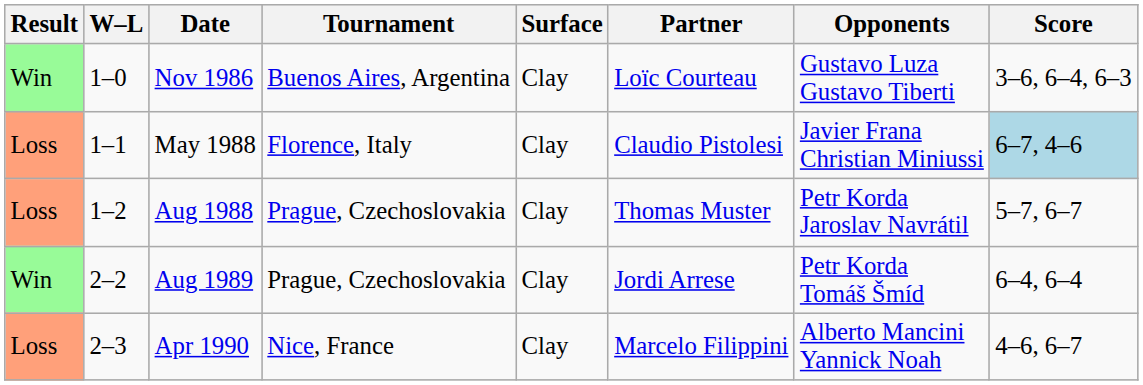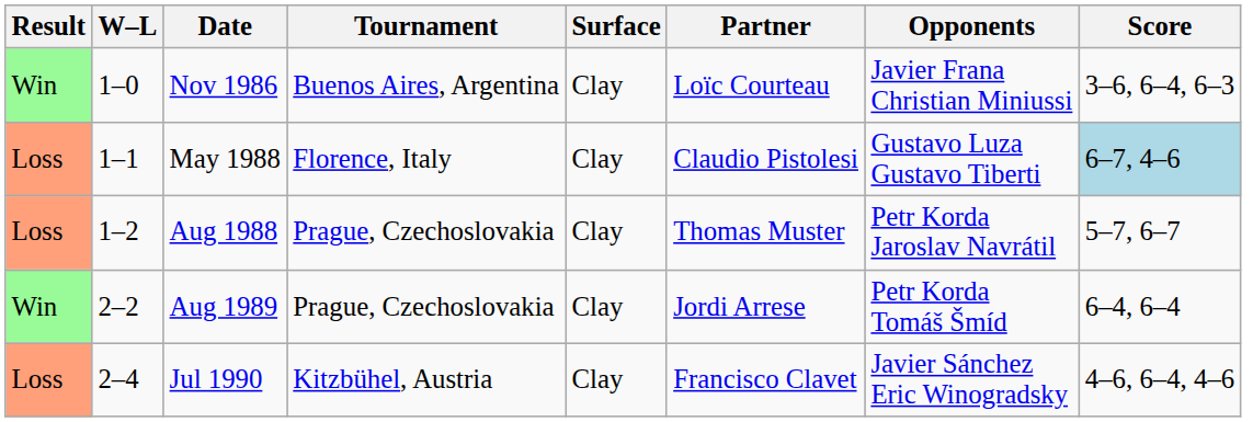Nov 1986 | Opponents: Gustavo Luza Gustavo Tiberti -> Javier Frana Christian Miniussi
May 1988 | Opponents: Javier Frana Christian Miniussi -> Gustavo Luza Gustavo Tiberti
- row: Loss | 2–3 | Apr 1990 | Nice, France | Clay | Marcelo Filippini | Alberto Mancini Yannick Noah | 4–6, 6–7
+ row: Loss | 2–4 | Jul 1990 | Kitzbühel, Austria | Clay | Francisco Clavet | Javier Sánchez Eric Winogradsky | 4–6, 6–4, 4–6
